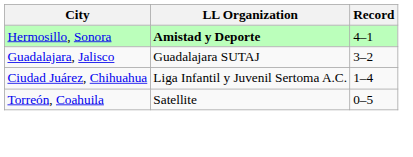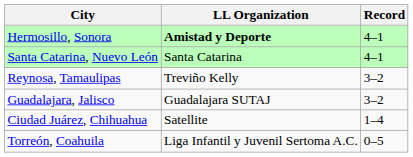+ row: Santa Catarina, Nuevo León | Santa Catarina | 4–1
+ row: Reynosa, Tamaulipas | Treviño Kelly | 3–2
Ciudad Juárez, Chihuahua | LL Organization: Liga Infantil y Juvenil Sertoma A.C. -> Satellite
Torreón, Coahuila | LL Organization: Satellite -> Liga Infantil y Juvenil Sertoma A.C.
